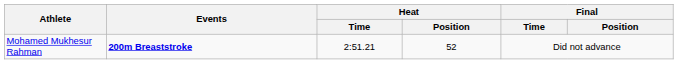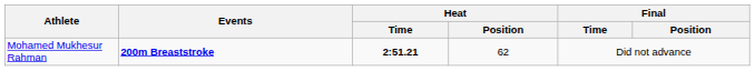Mohamed Mukhesur Rahman | Heat / Time: normal -> bold
Mohamed Mukhesur Rahman | Heat / Position: 52 -> 62
